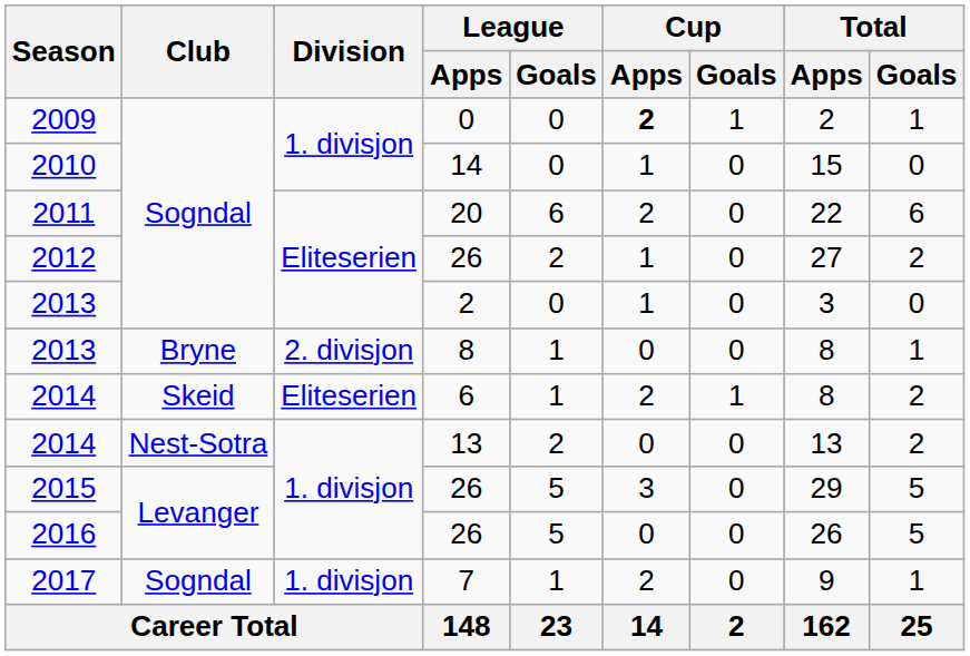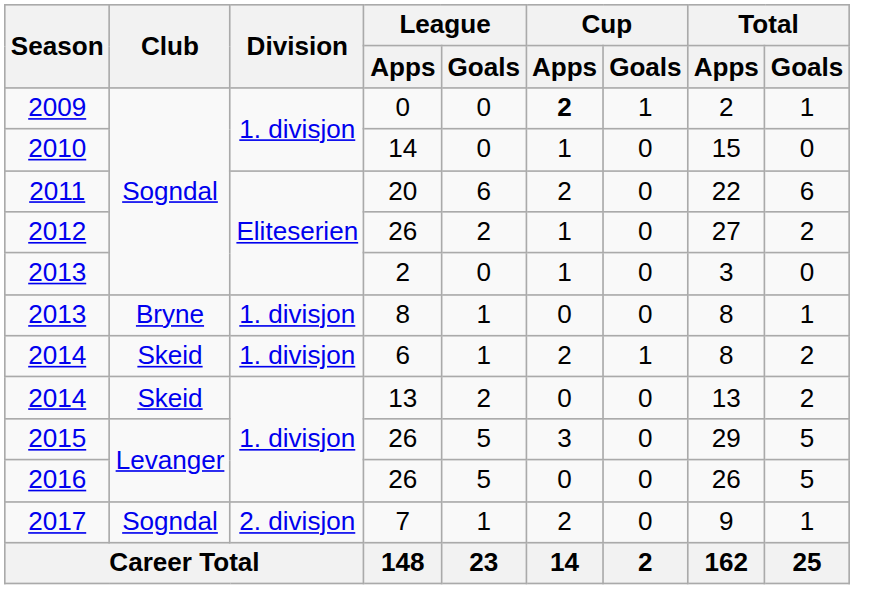2013 / 8 | Division: 2. divisjon -> 1. divisjon
2014 / 6 | Division: Eliteserien -> 1. divisjon
2014 / 13 | Club: Nest-Sotra -> Skeid
2017 | Division: 1. divisjon -> 2. divisjon
